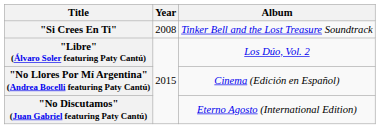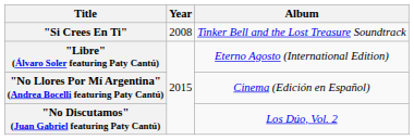"Libre" (Álvaro Soler featuring Paty Cantú) | Album: Los Dúo, Vol. 2 -> Eterno Agosto (International Edition)
"No Discutamos" (Juan Gabriel featuring Paty Cantú) | Album: Eterno Agosto (International Edition) -> Los Dúo, Vol. 2
